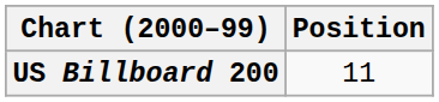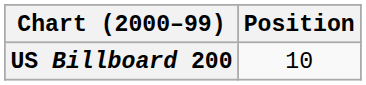US Billboard 200 | Position: 11 -> 10
